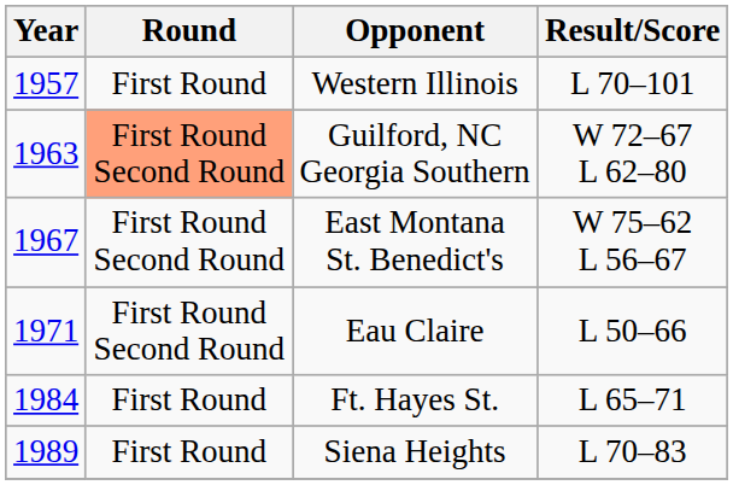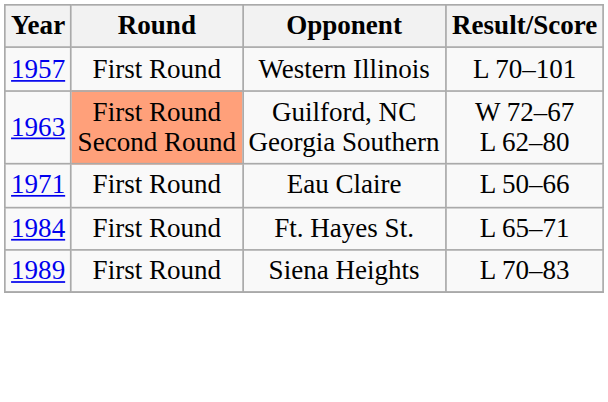- row: 1967 | First Round Second Round | East Montana St. Benedict's | W 75–62 L 56–67
Eau Claire | Round: First Round Second Round -> First Round
